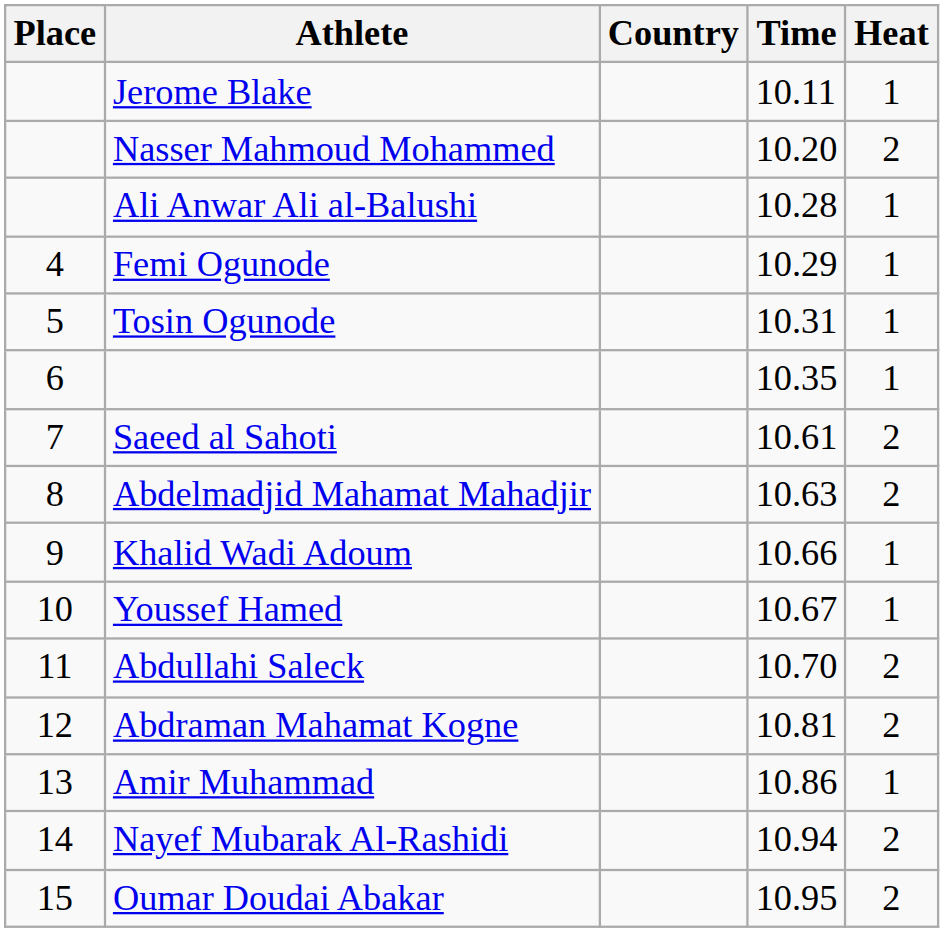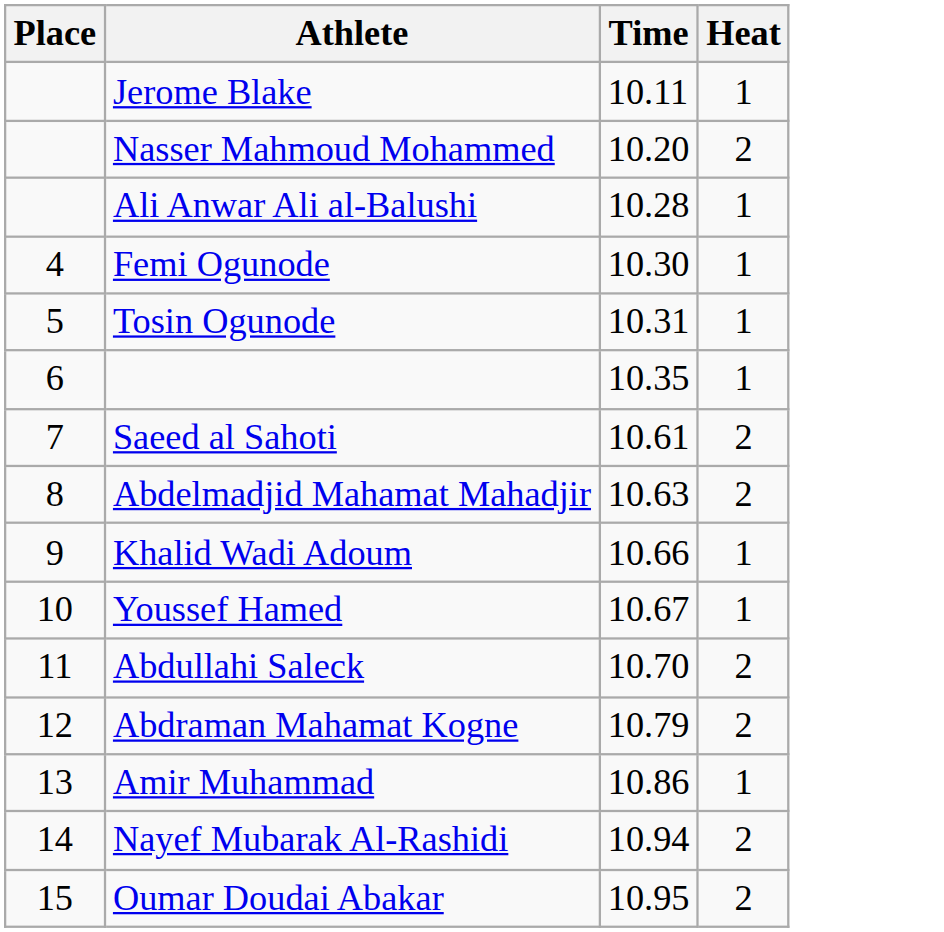- column: Country
Femi Ogunode | Time: 10.29 -> 10.30
Abdraman Mahamat Kogne | Time: 10.81 -> 10.79
